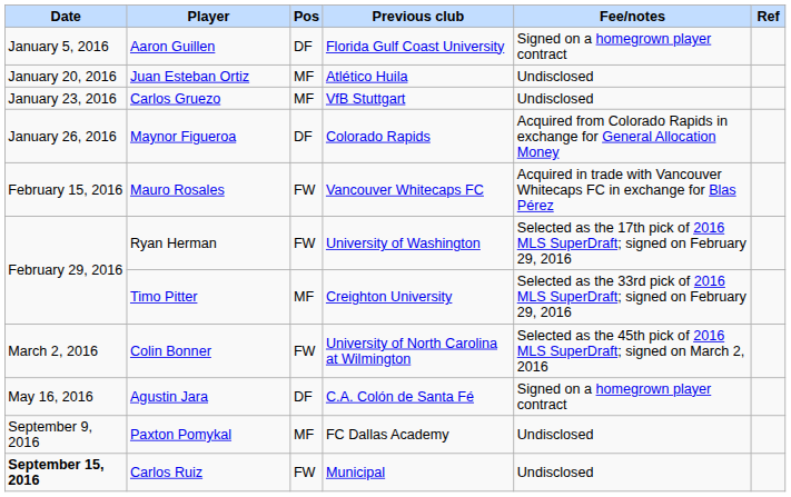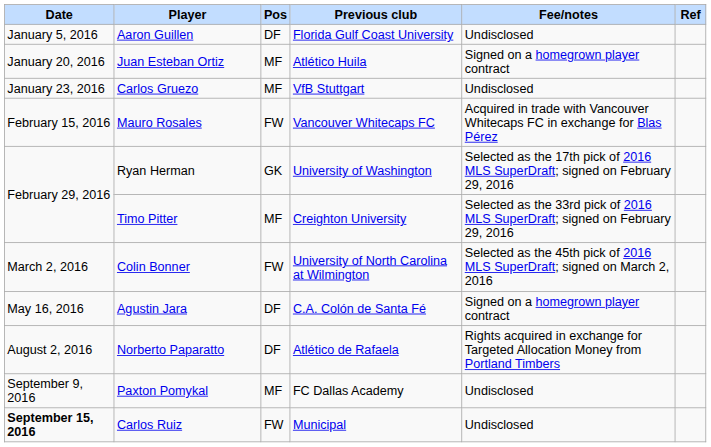Aaron Guillen | Fee/notes: Signed on a homegrown player contract -> Undisclosed
Juan Esteban Ortiz | Fee/notes: Undisclosed -> Signed on a homegrown player contract
- row: January 26, 2016 | Maynor Figueroa | DF | Colorado Rapids | Acquired from Colorado Rapids in exchange for General Allocation Money
Ryan Herman | Pos: FW -> GK
+ row: August 2, 2016 | Norberto Paparatto | DF | Atlético de Rafaela | Rights acquired in exchange for Targeted Allocation Money from Portland Timbers
